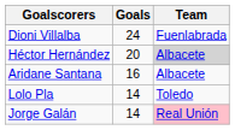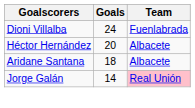Héctor Hernández | Team: lightgrey background -> no background
Aridane Santana | Goals: 16 -> 18
- row: Lolo Pla | 14 | Toledo
